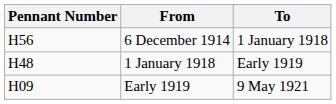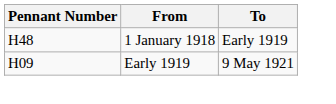- row: H56 | 6 December 1914 | 1 January 1918
